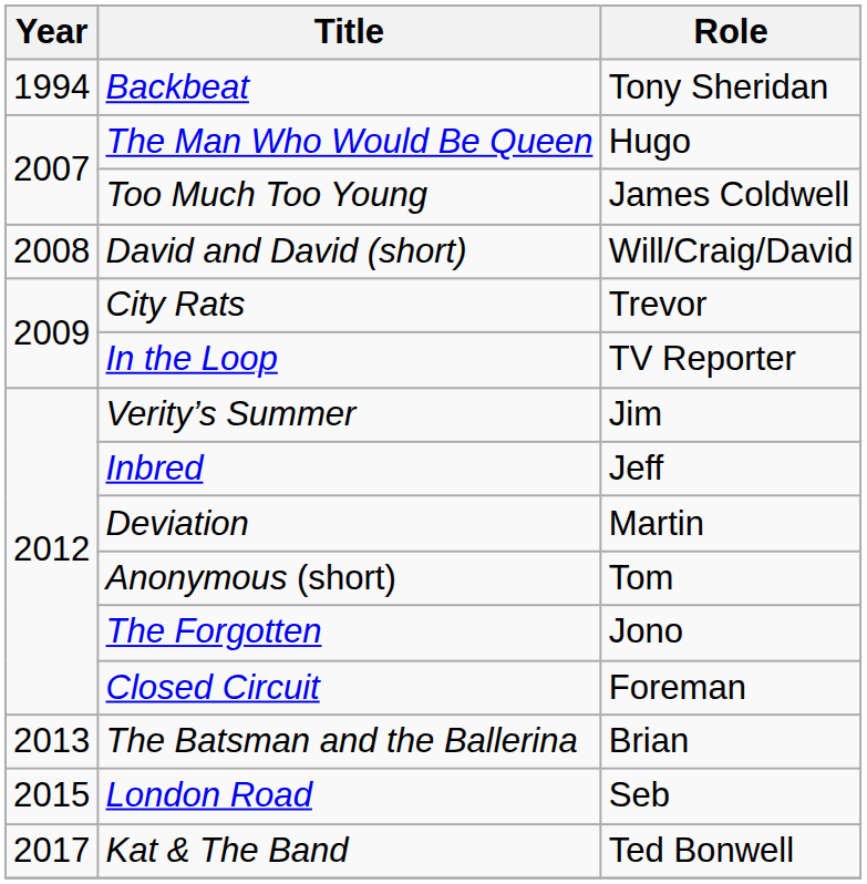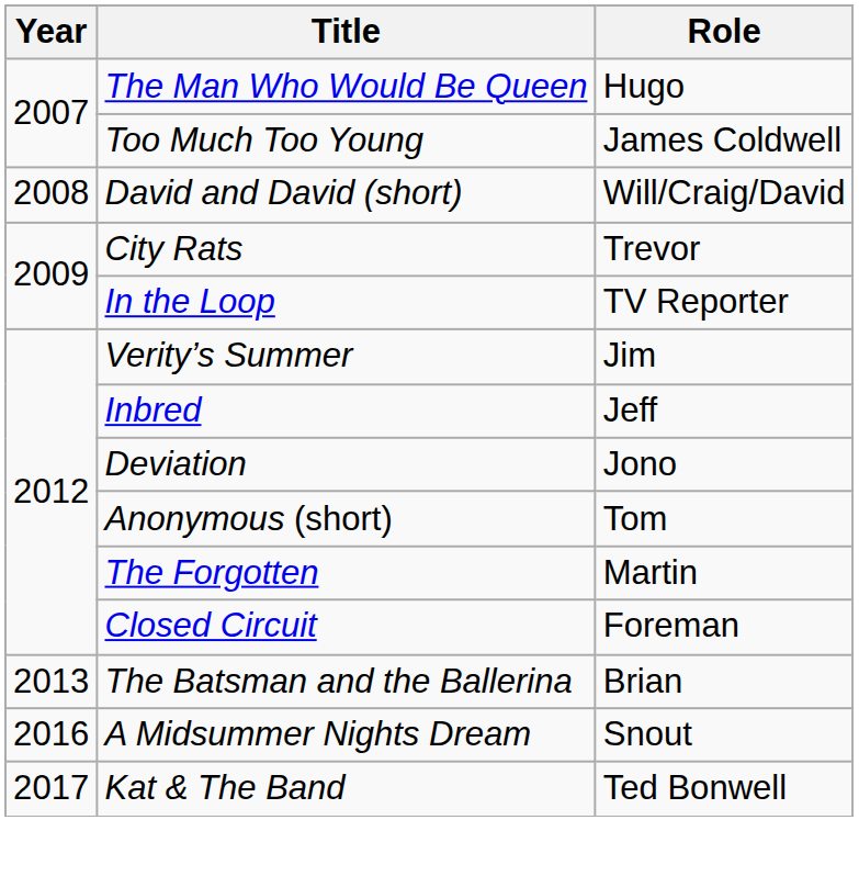- row: 1994 | Backbeat | Tony Sheridan
Deviation | Role: Martin -> Jono
The Forgotten | Role: Jono -> Martin
- row: 2015 | London Road | Seb
+ row: 2016 | A Midsummer Nights Dream | Snout
